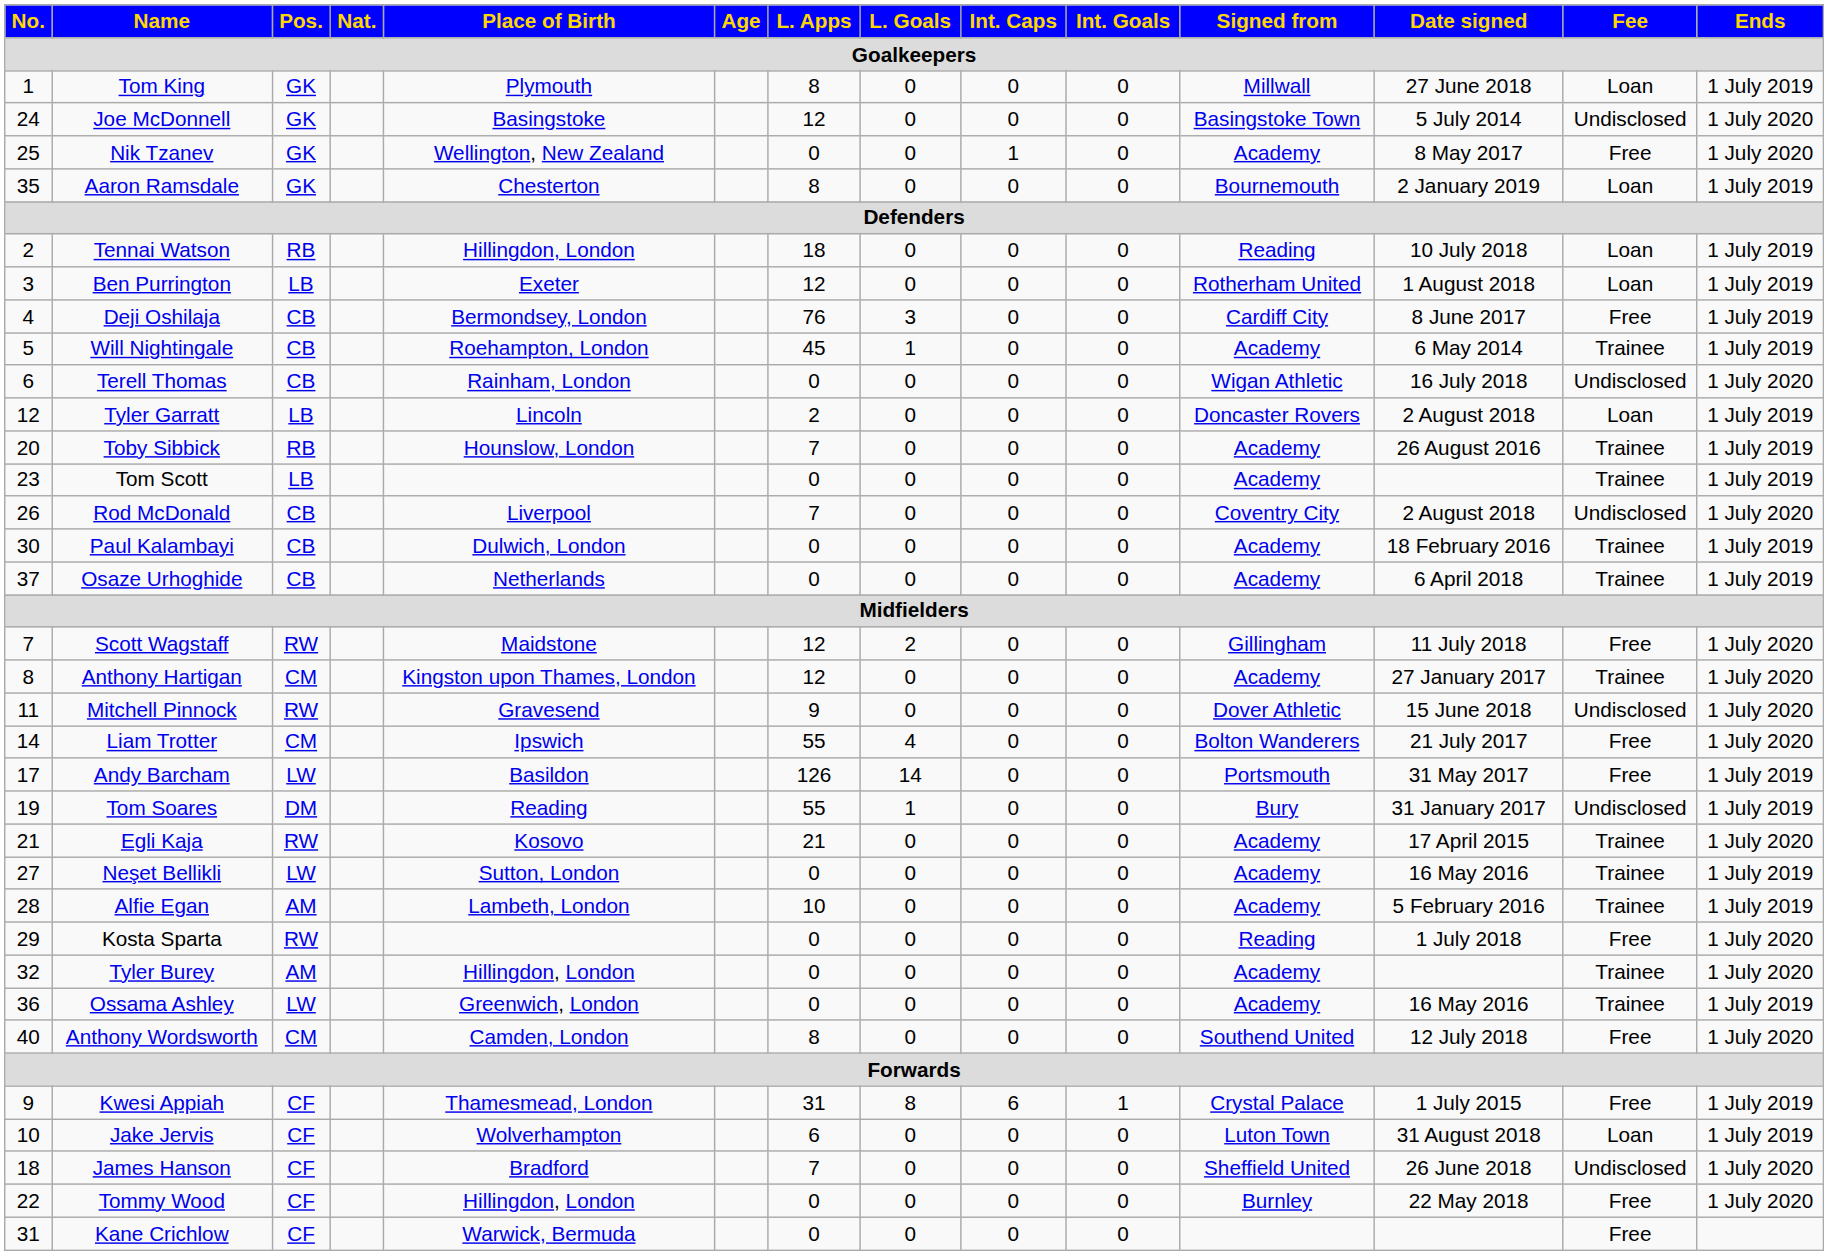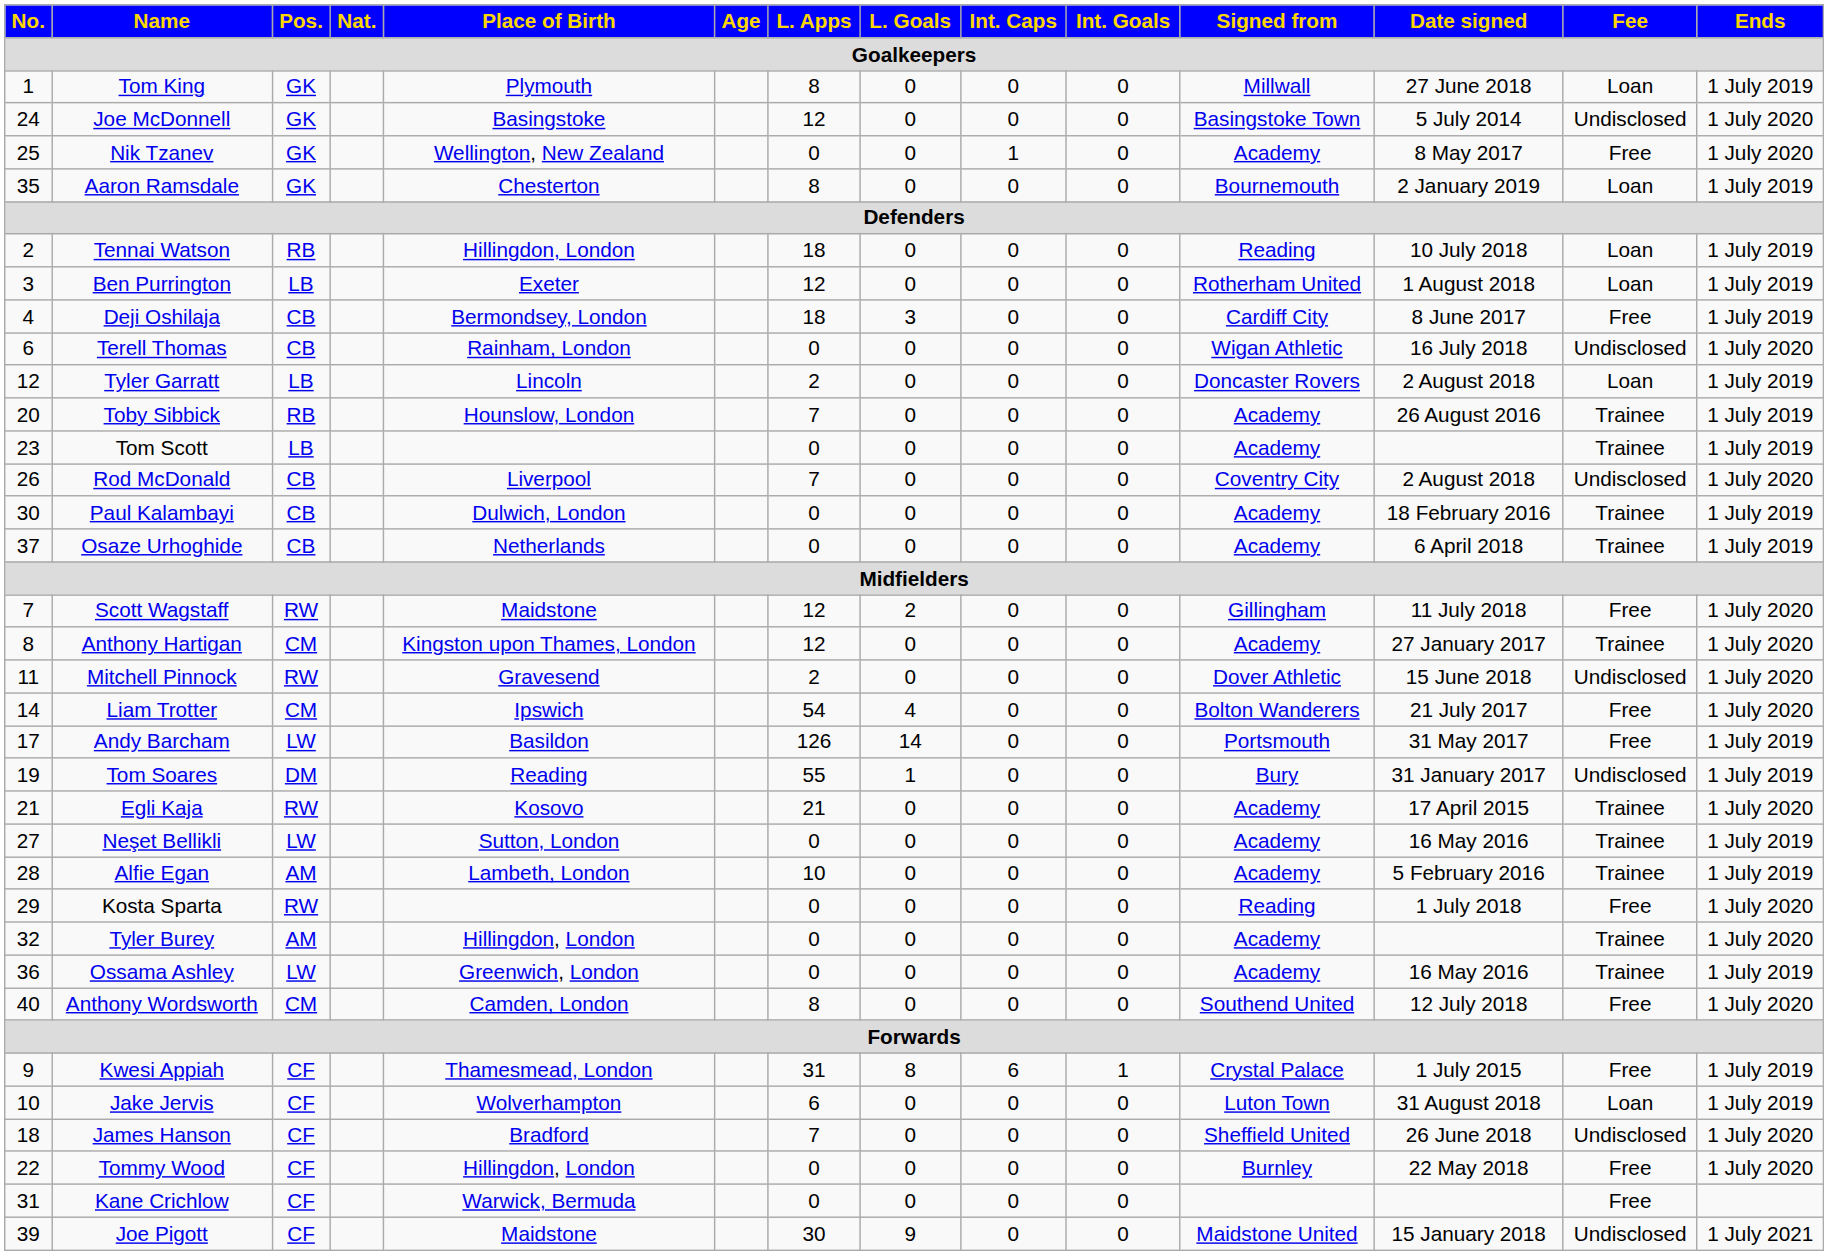Deji Oshilaja | L. Apps: 76 -> 18
- row: 5 | Will Nightingale | CB | Roehampton, London | 45 | 1 | 0 | 0 | Academy | 6 May 2014 | Trainee | 1 July 2019
Mitchell Pinnock | L. Apps: 9 -> 2
Liam Trotter | L. Apps: 55 -> 54
+ row: 39 | Joe Pigott | CF | Maidstone | 30 | 9 | 0 | 0 | Maidstone United | 15 January 2018 | Undisclosed | 1 July 2021
